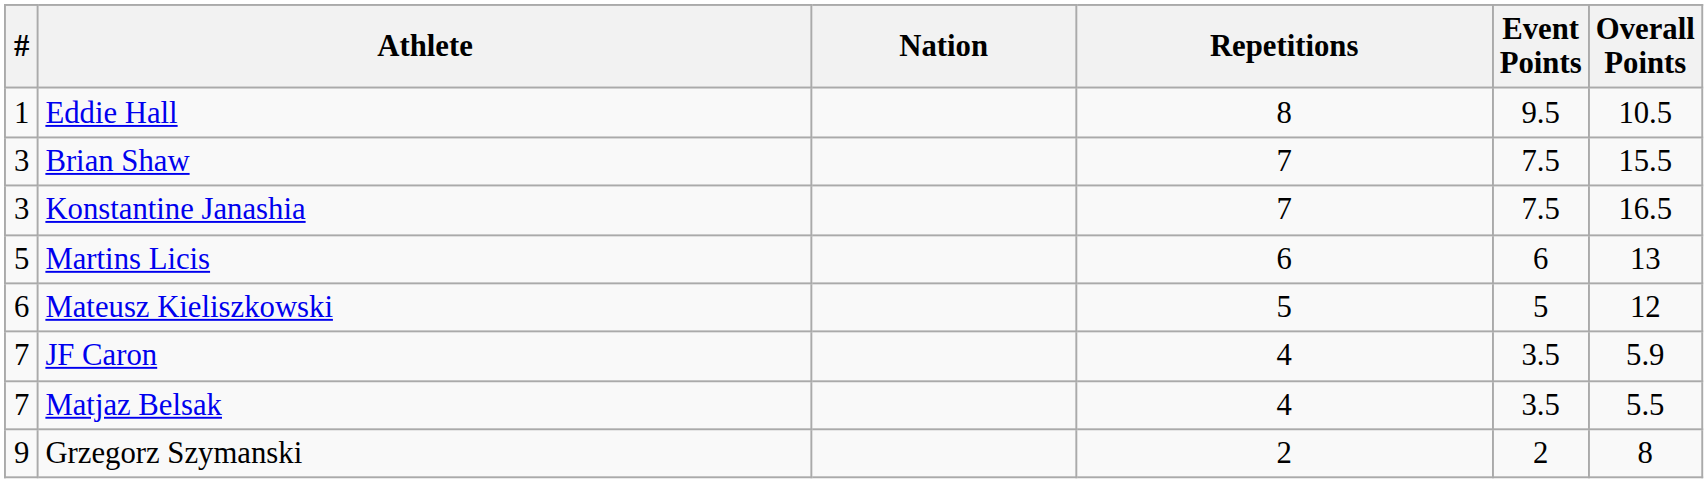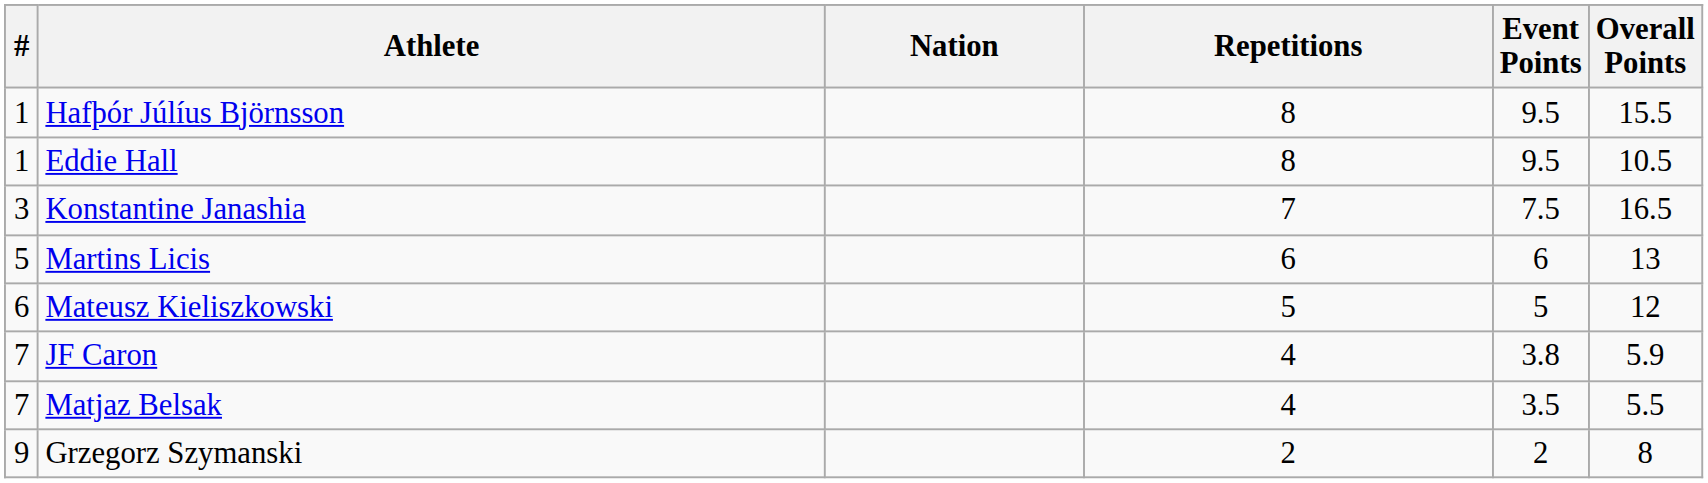+ row: 1 | Hafþór Júlíus Björnsson | 8 | 9.5 | 15.5
- row: 3 | Brian Shaw | 7 | 7.5 | 15.5
JF Caron | Event Points: 3.5 -> 3.8
